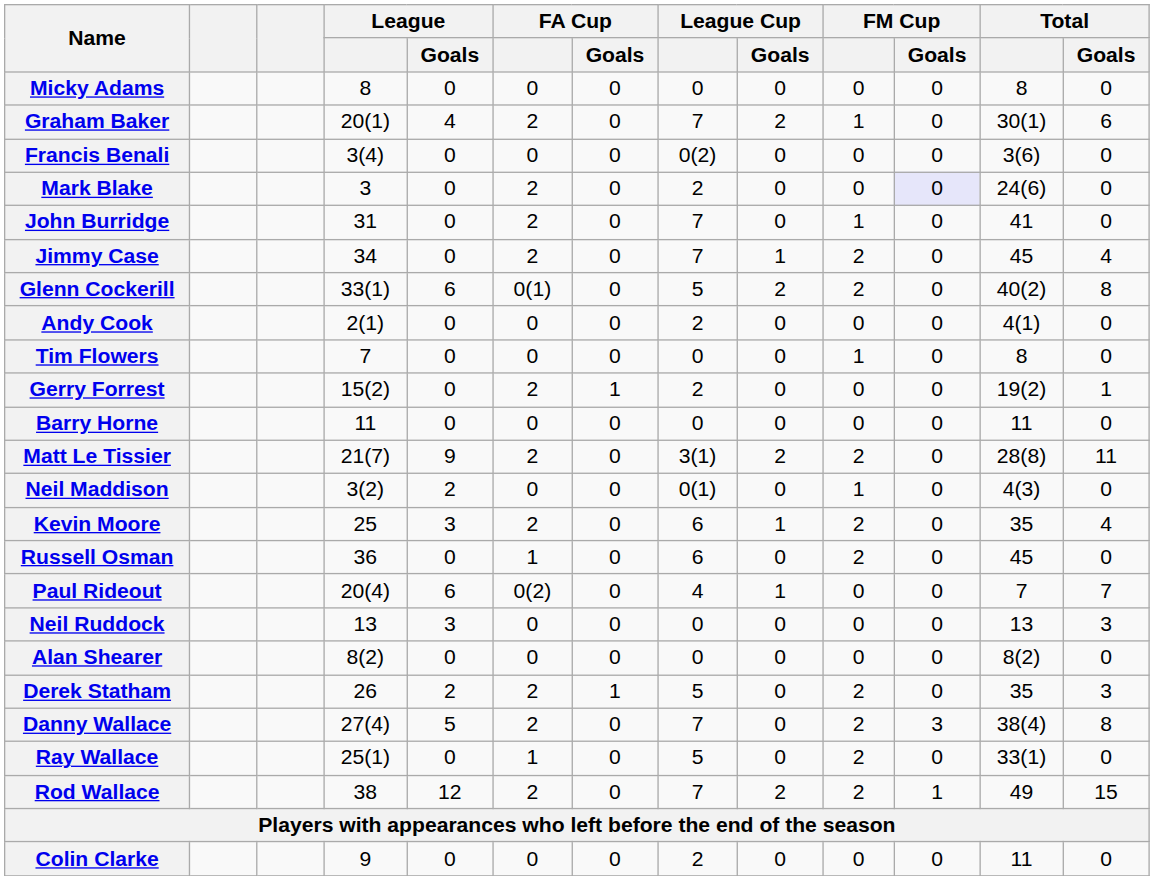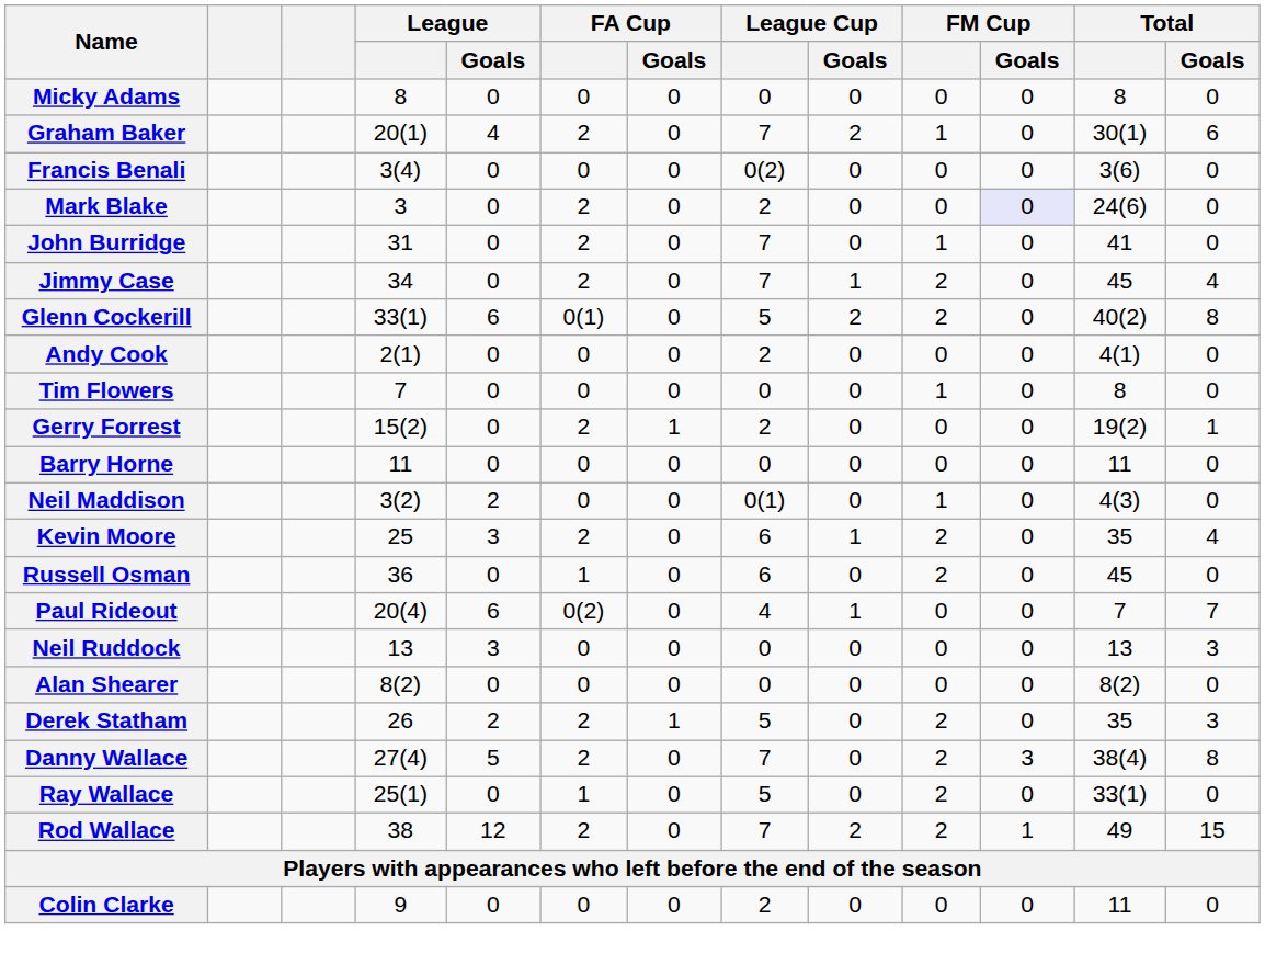- row: Matt Le Tissier | 21(7) | 9 | 2 | 0 | 3(1) | 2 | 2 | 0 | 28(8) | 11
